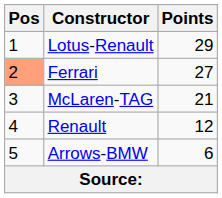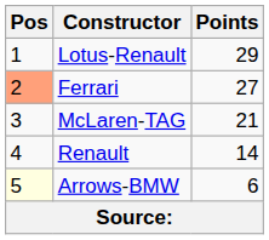Renault | Points: 12 -> 14
Arrows-BMW | Pos: no background -> lightyellow background
